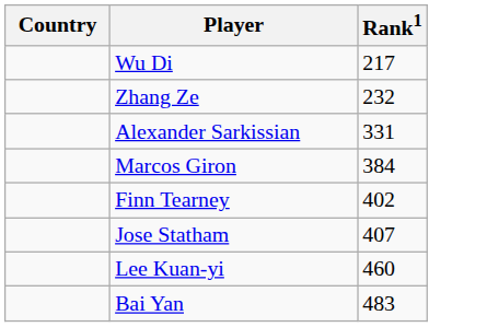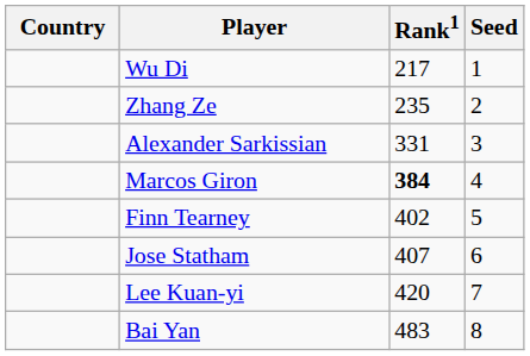+ column: Seed | 1 | 2 | 3 | 4 | 5 | 6 | 7 | 8
Zhang Ze | Rank1: 232 -> 235
Marcos Giron | Rank1: normal -> bold
Lee Kuan-yi | Rank1: 460 -> 420
